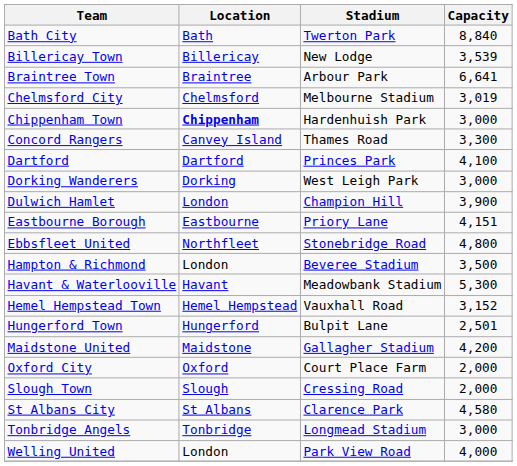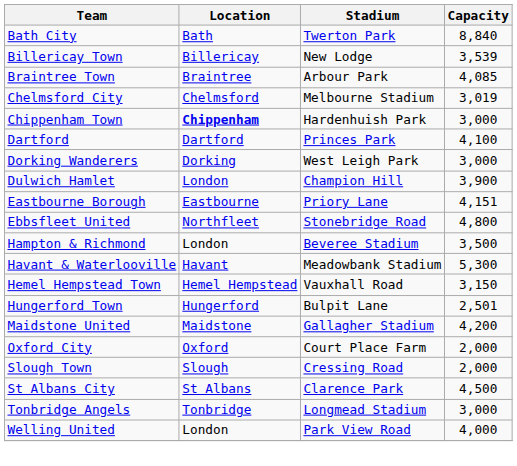Braintree Town | Capacity: 6,641 -> 4,085
- row: Concord Rangers | Canvey Island | Thames Road | 3,300
Hemel Hempstead Town | Capacity: 3,152 -> 3,150
St Albans City | Capacity: 4,580 -> 4,500
